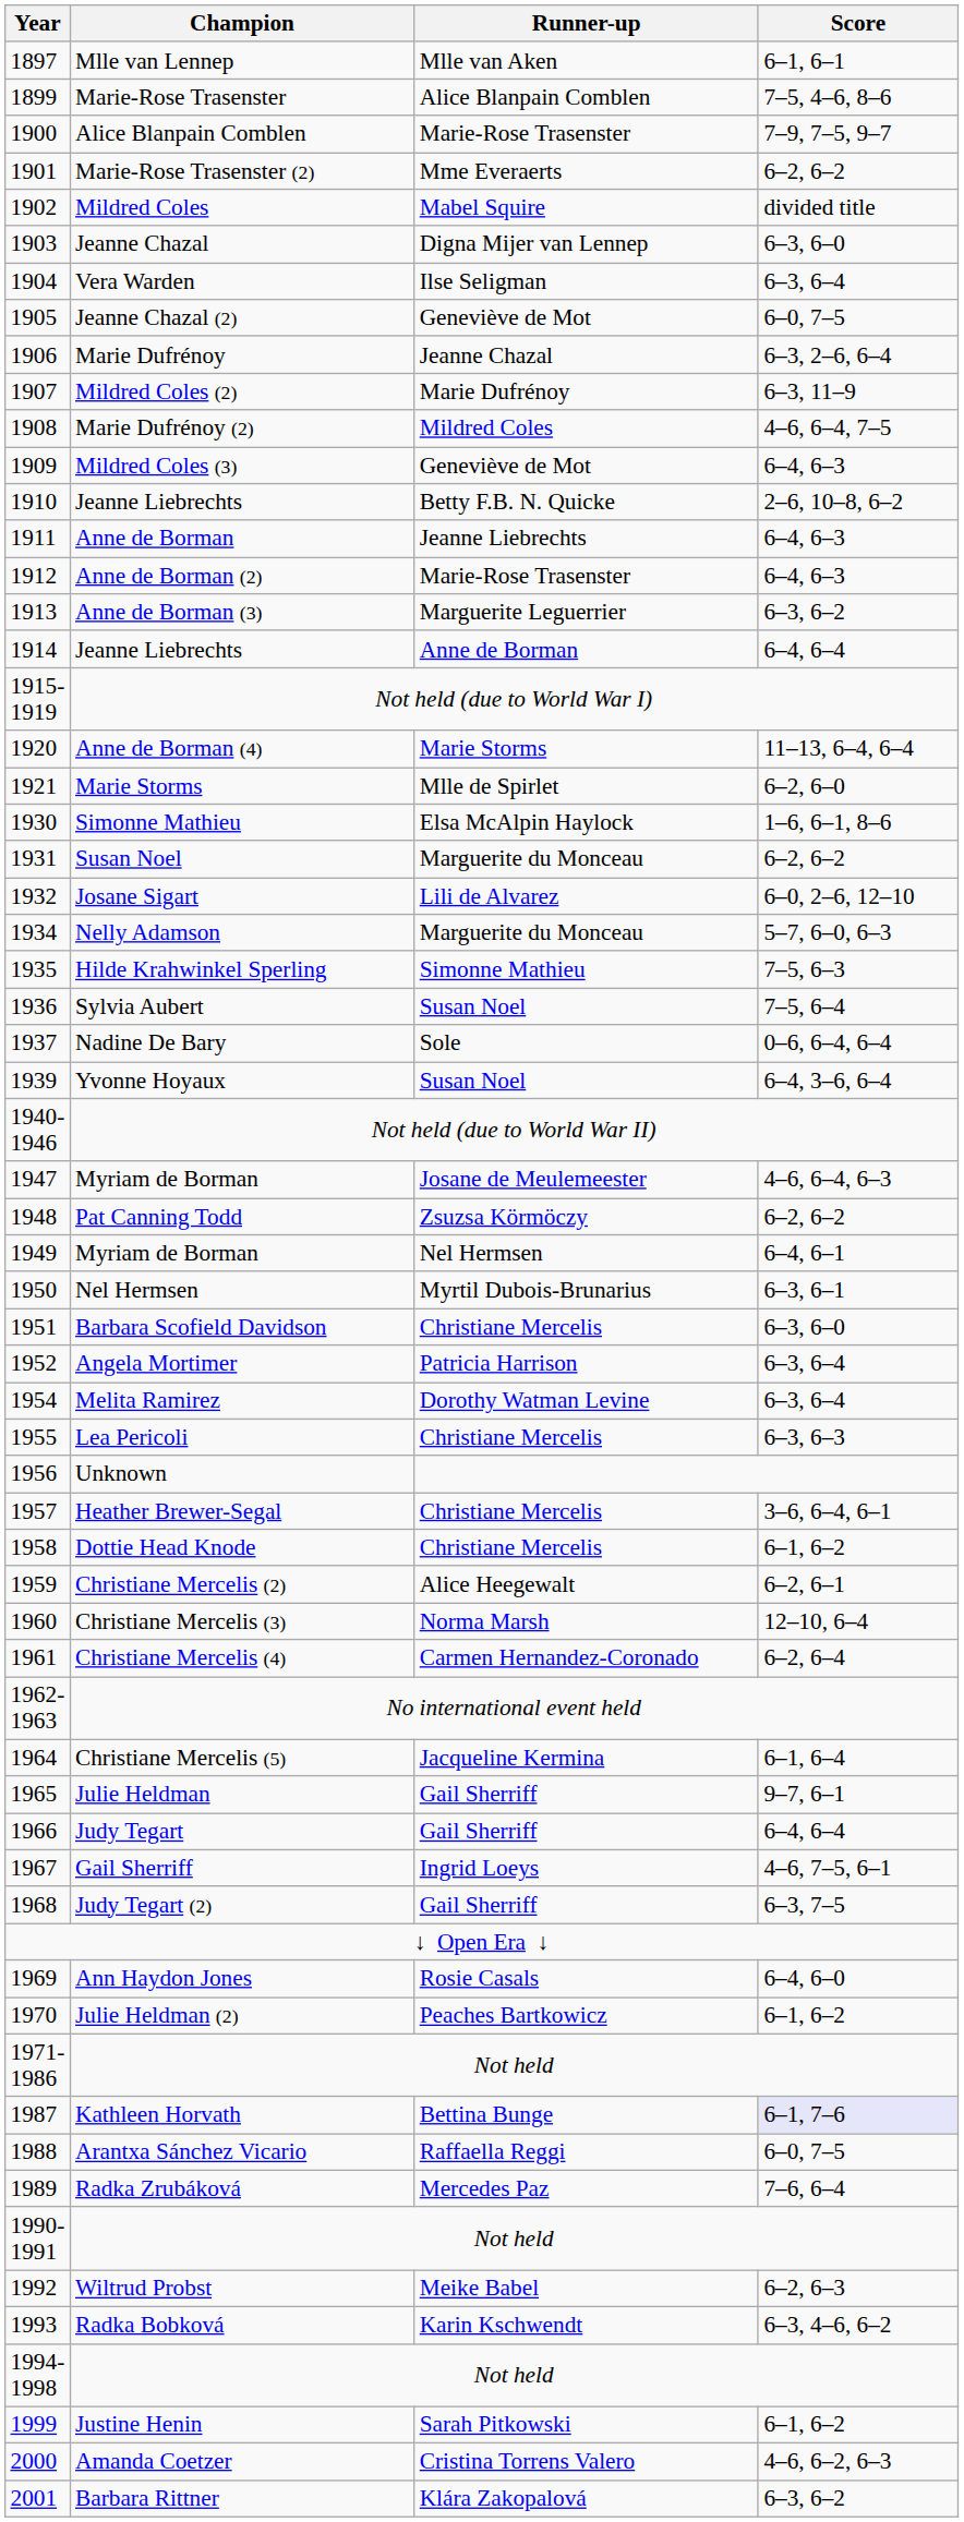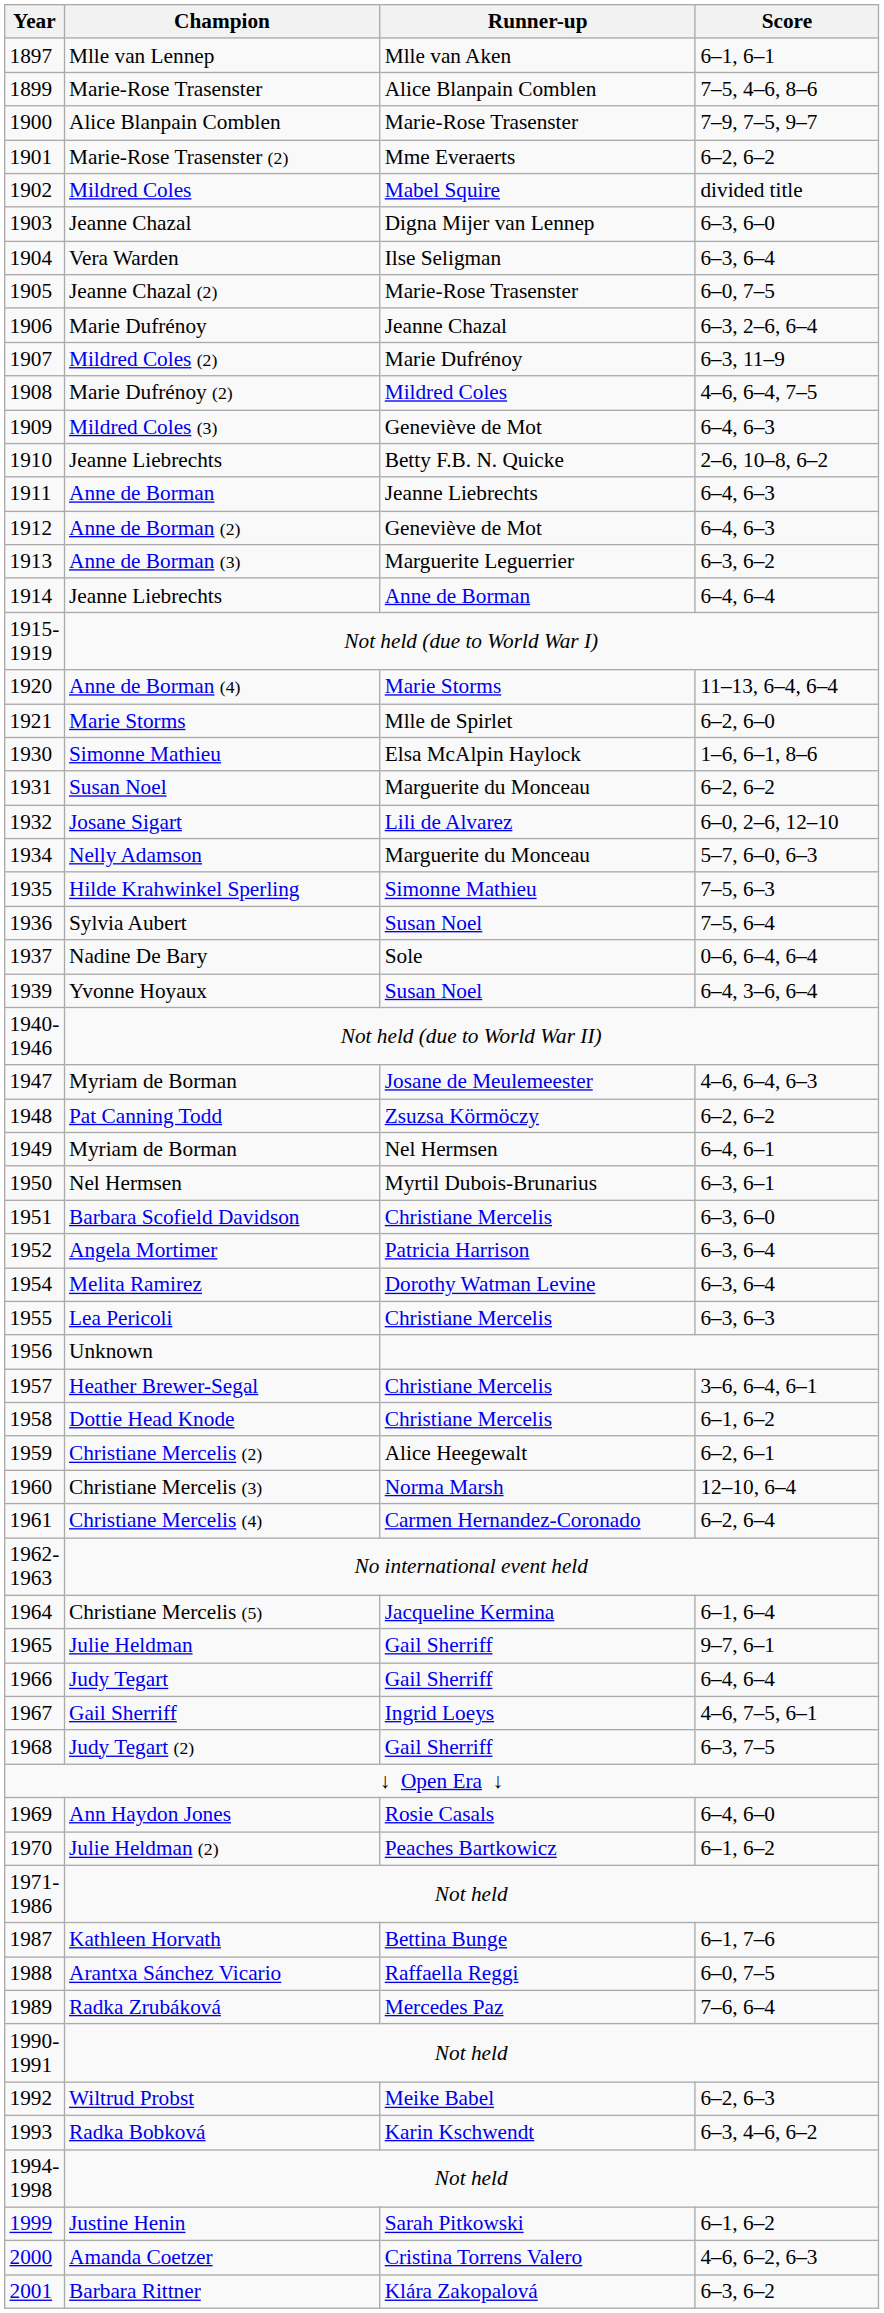Jeanne Chazal (2) | Runner-up: Geneviève de Mot -> Marie-Rose Trasenster
Anne de Borman (2) | Runner-up: Marie-Rose Trasenster -> Geneviève de Mot
Kathleen Horvath | Score: lavender background -> no background
